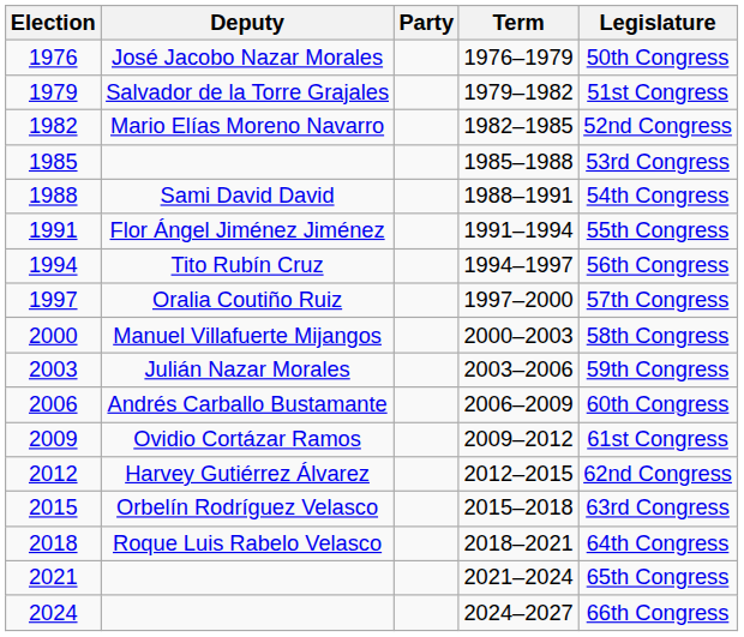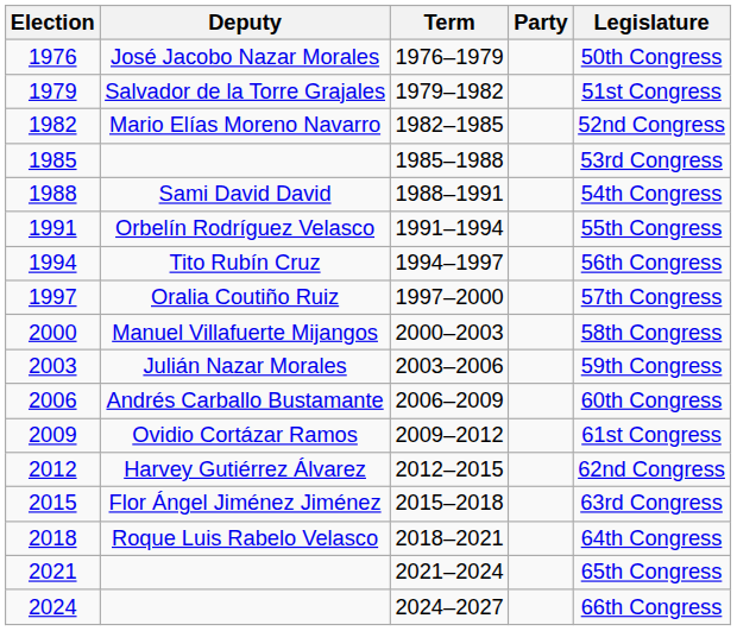columns swapped: Party <-> Term
1991 | Deputy: Flor Ángel Jiménez Jiménez -> Orbelín Rodríguez Velasco
2015 | Deputy: Orbelín Rodríguez Velasco -> Flor Ángel Jiménez Jiménez
